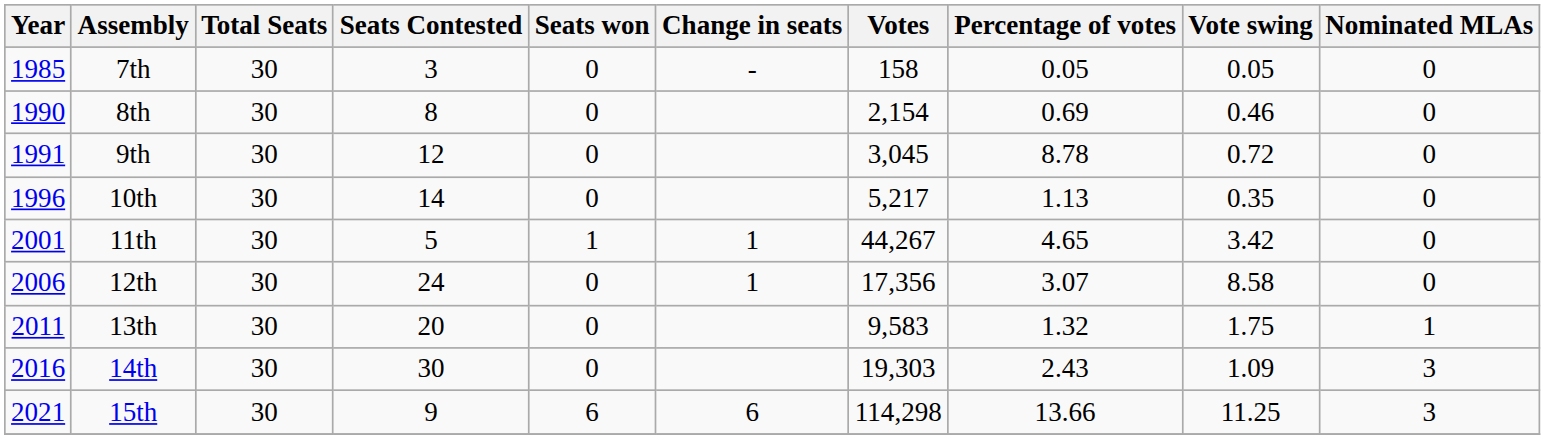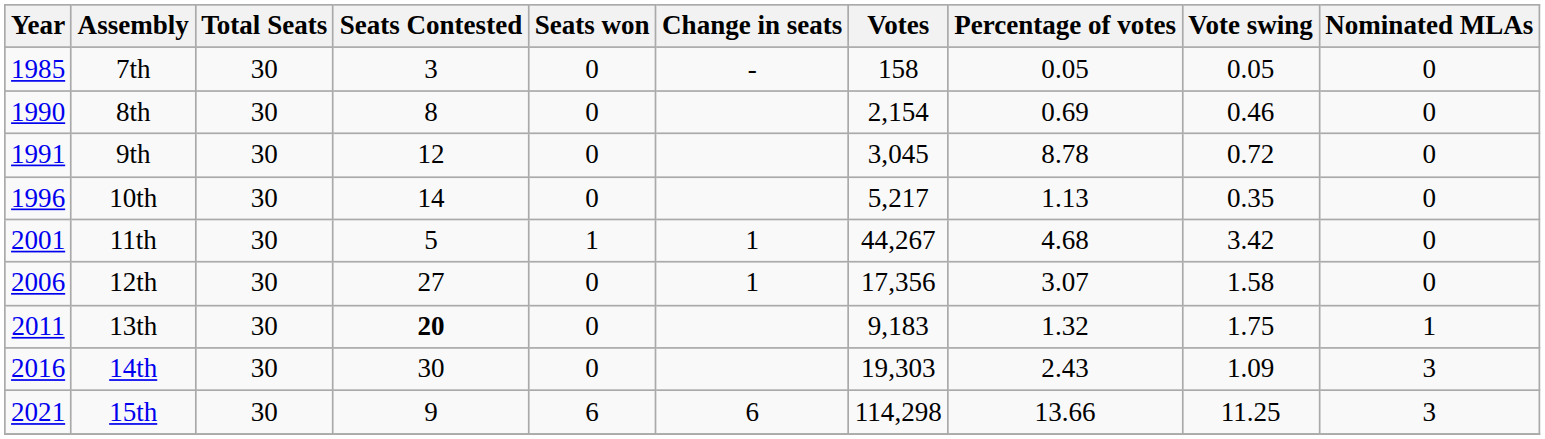11th | Percentage of votes: 4.65 -> 4.68
12th | Seats Contested: 24 -> 27
12th | Vote swing: 8.58 -> 1.58
13th | Seats Contested: normal -> bold
13th | Votes: 9,583 -> 9,183
